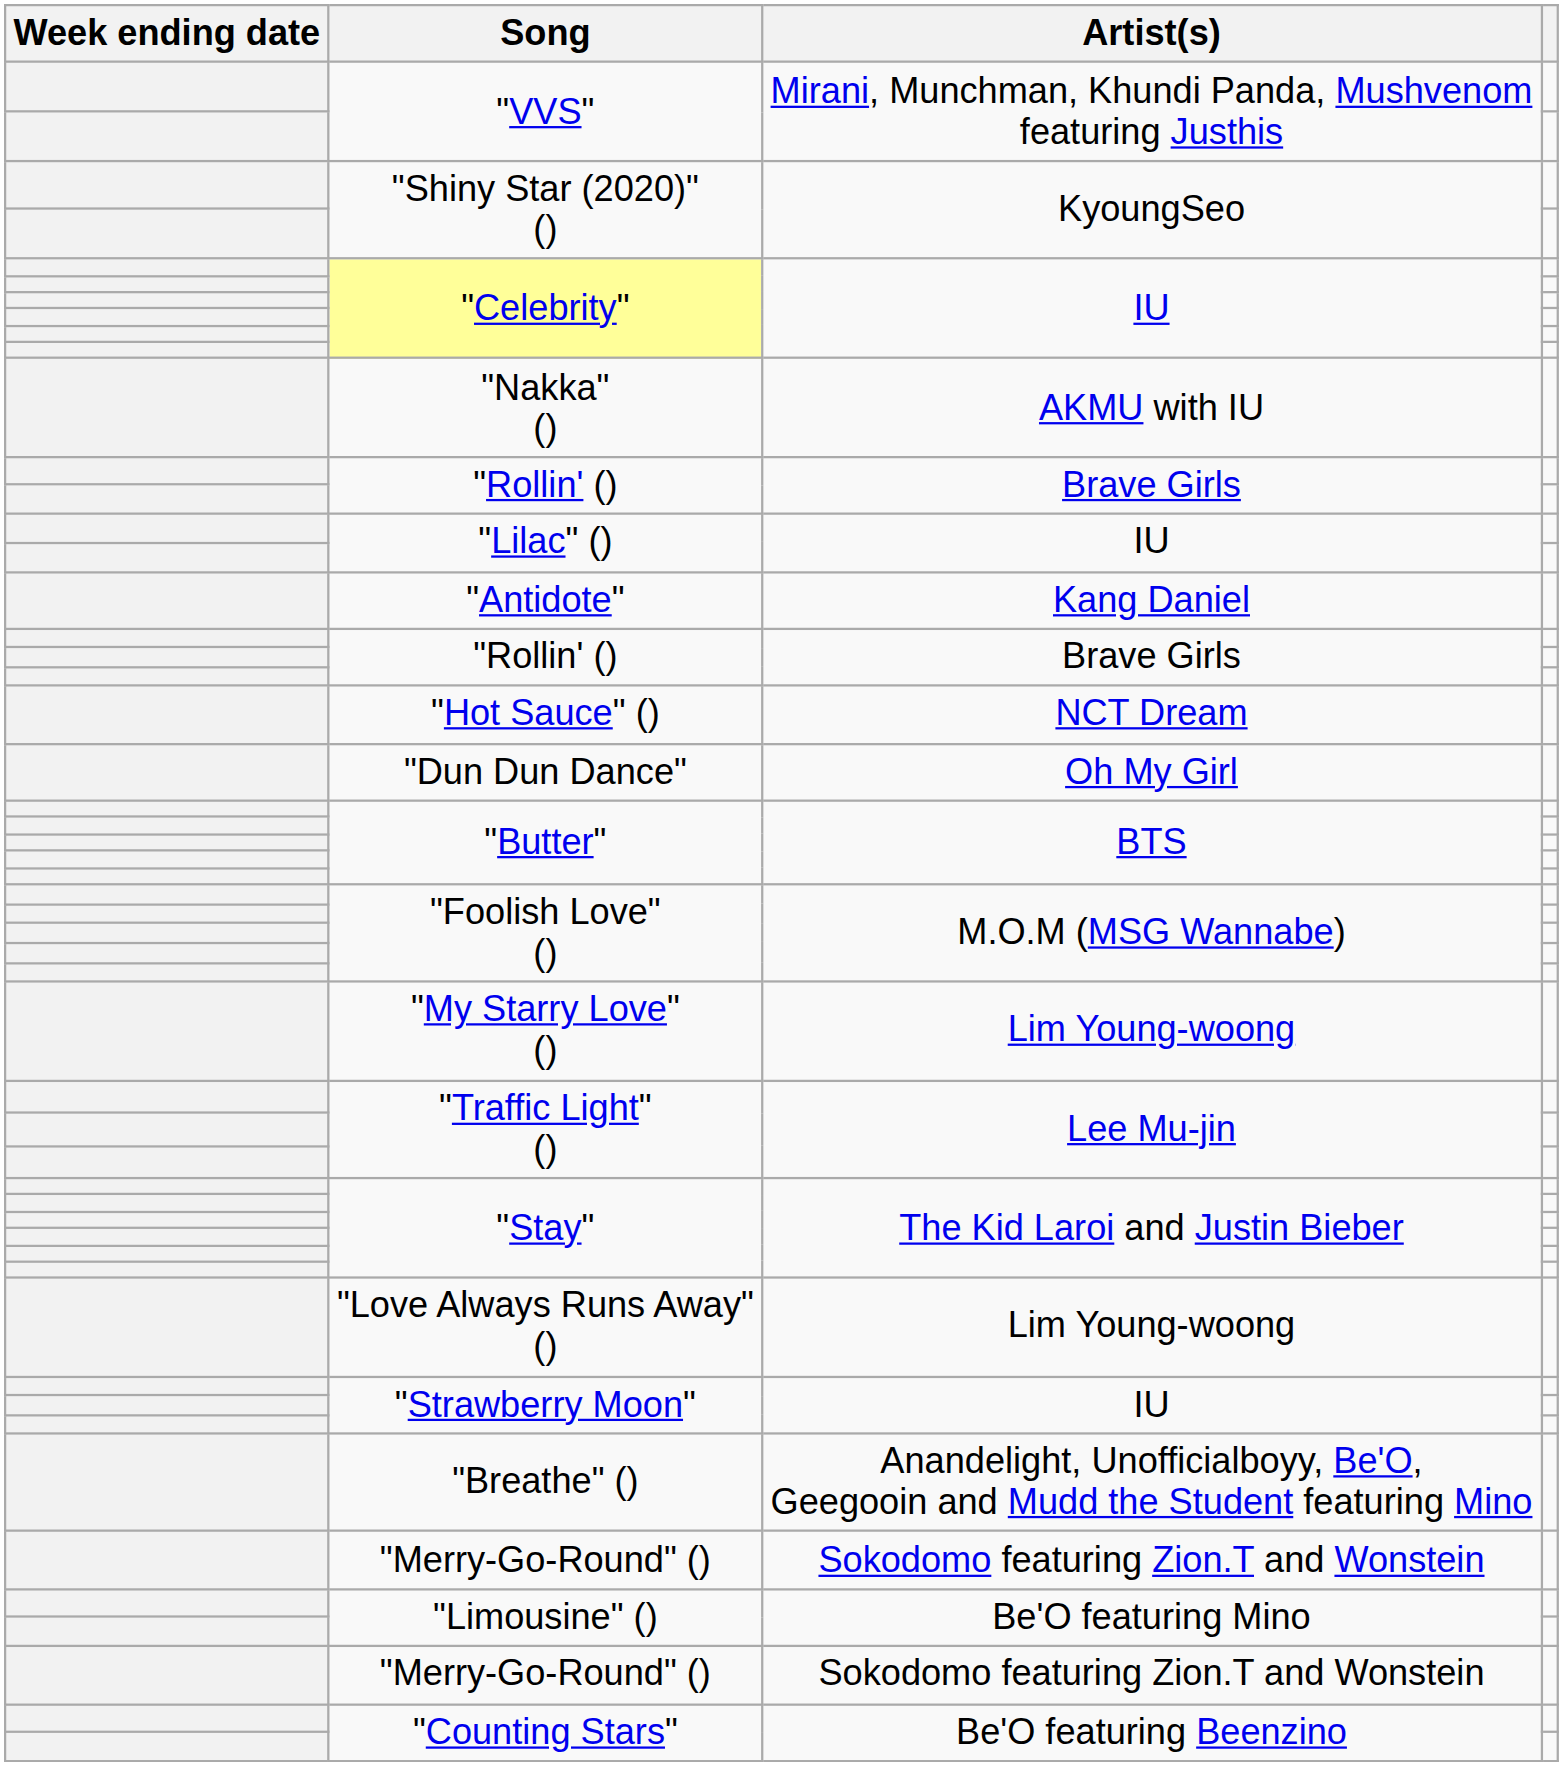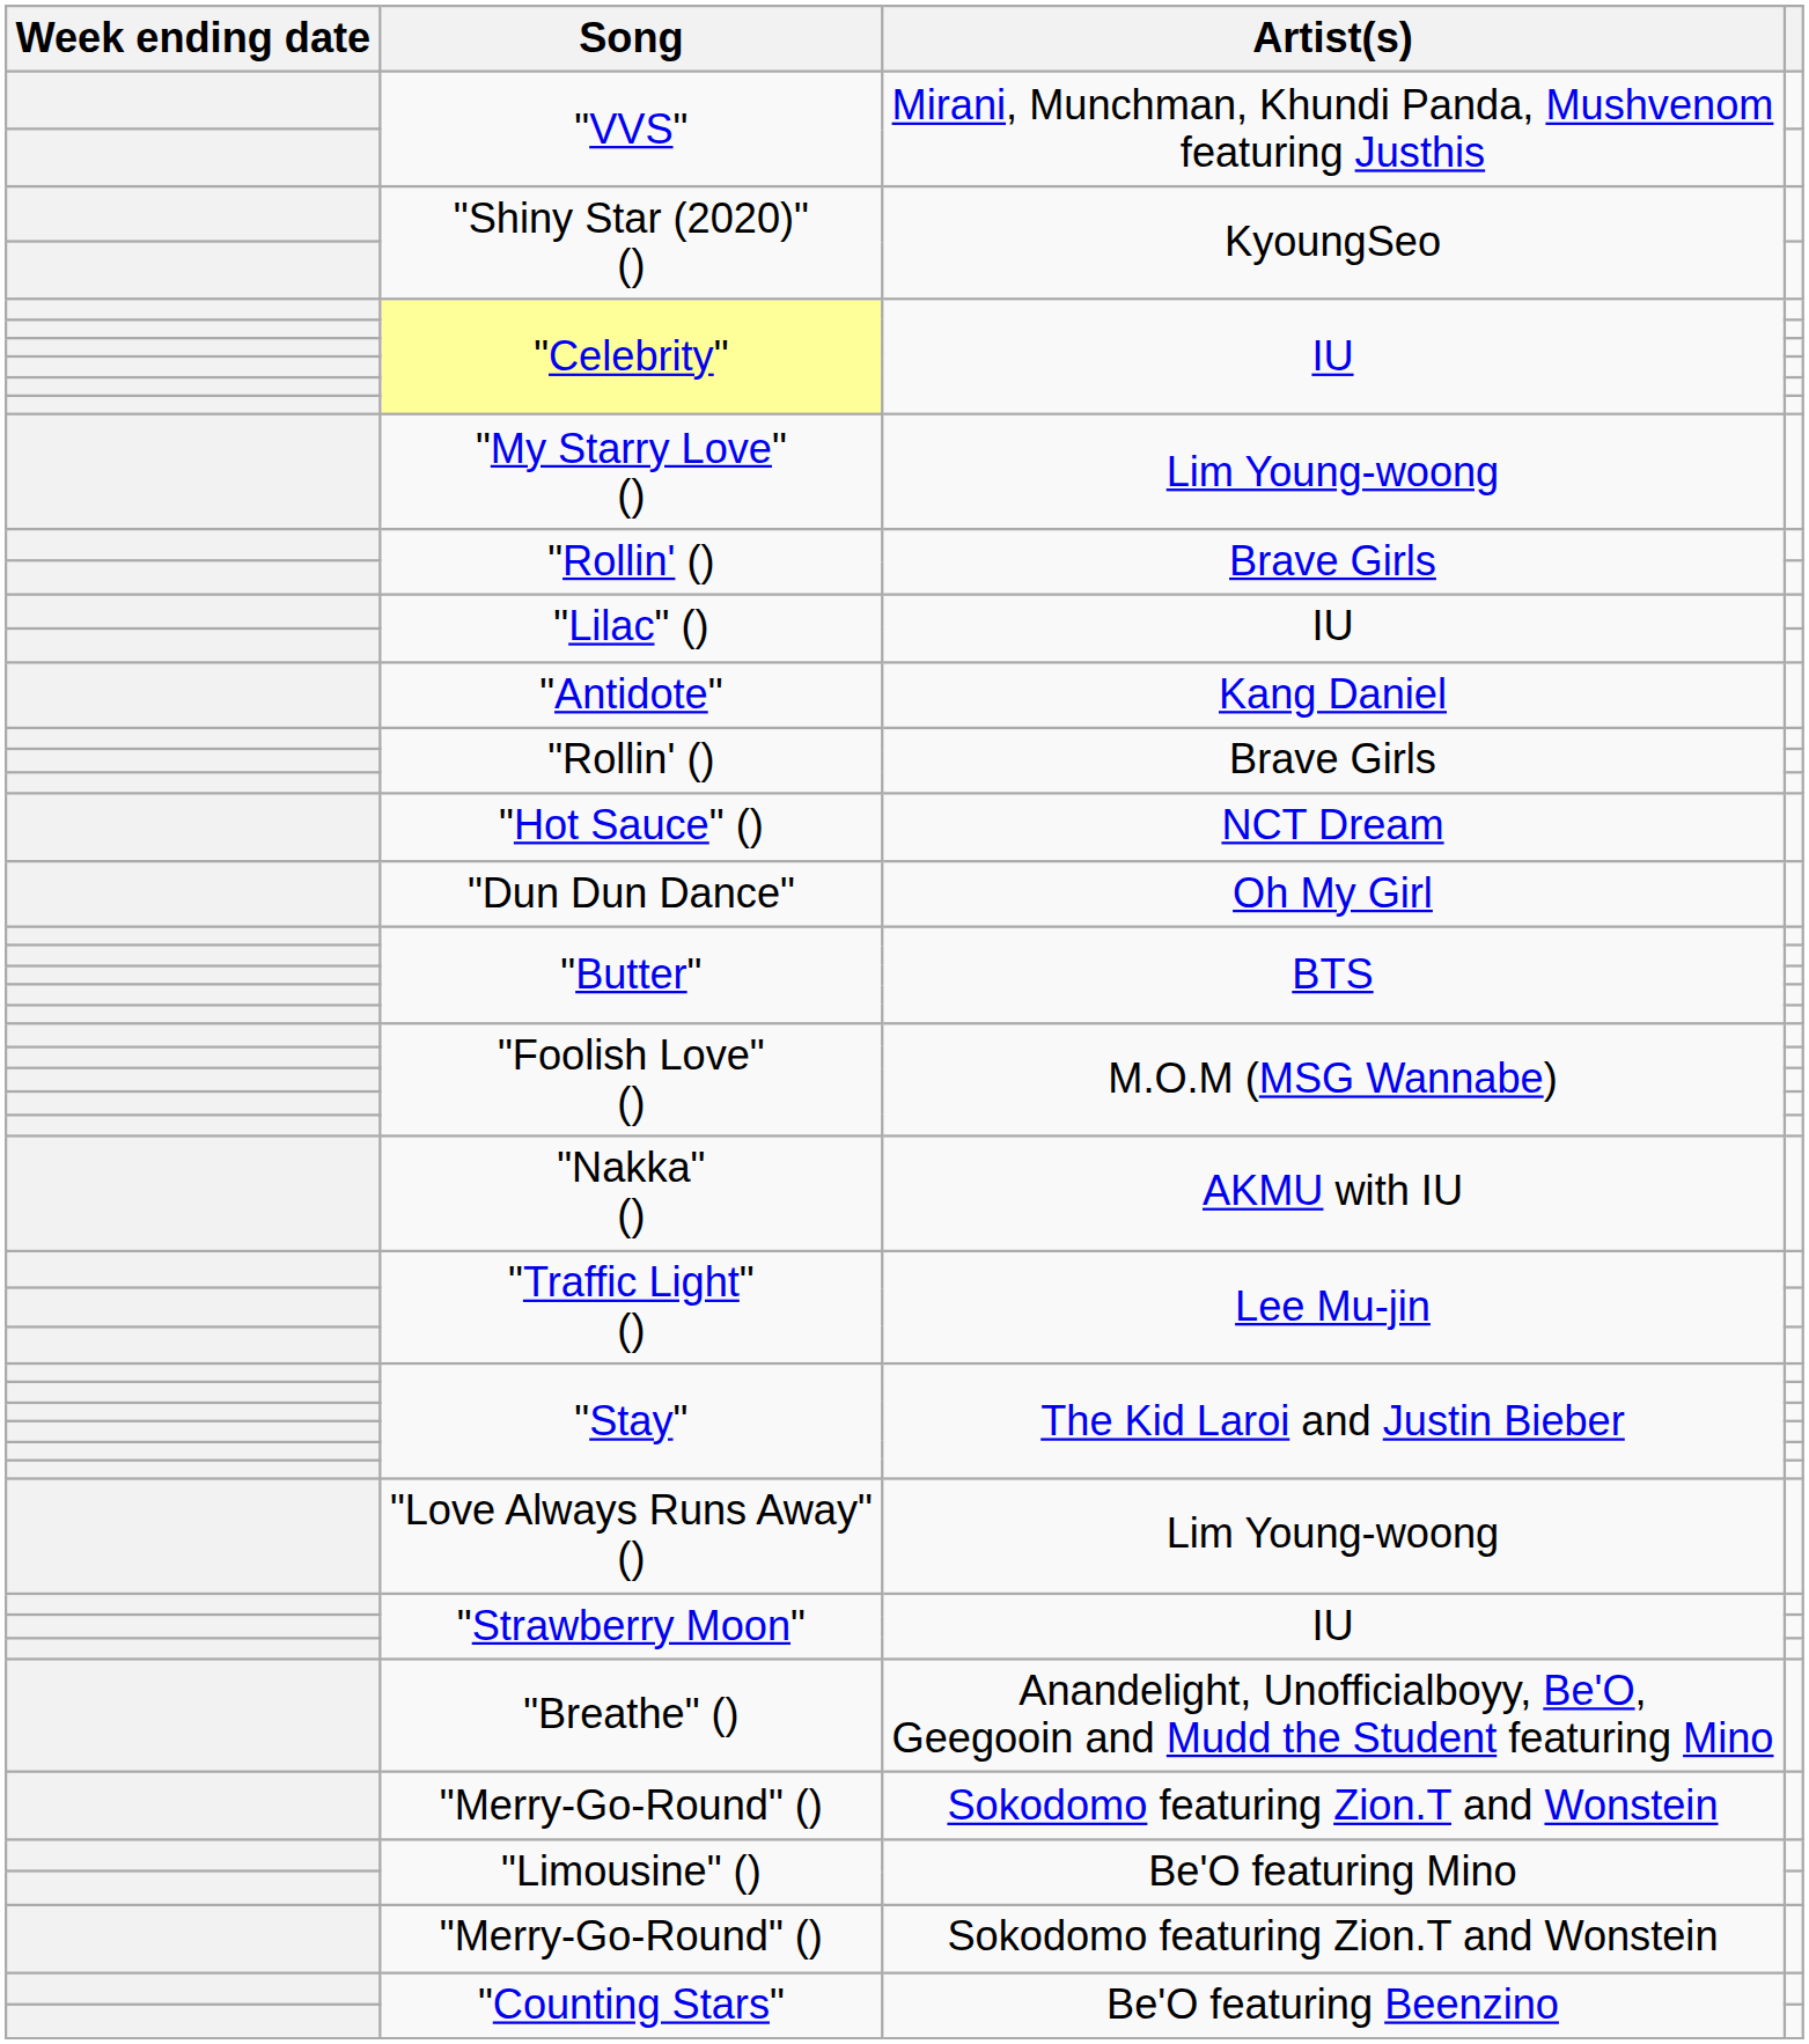rows swapped: "My Starry Love" () <-> "Nakka" ()
